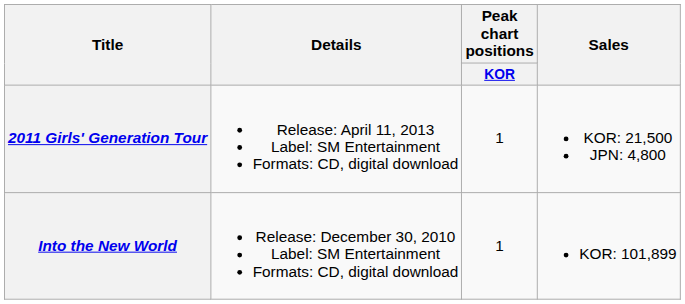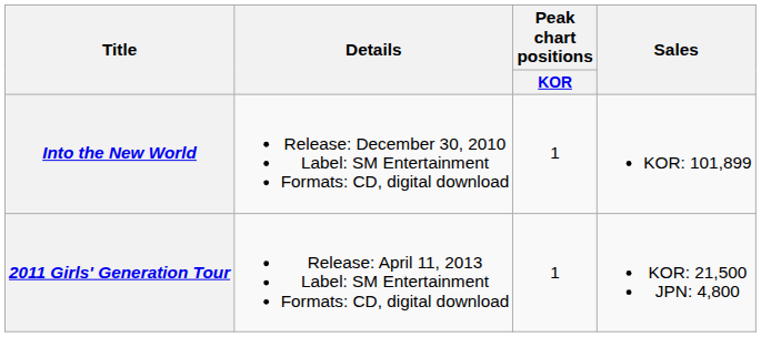rows swapped: Into the New World <-> 2011 Girls' Generation Tour
